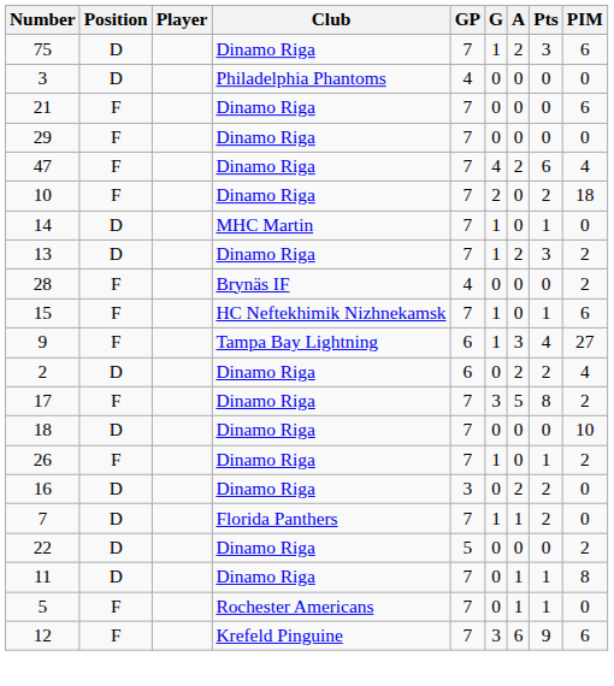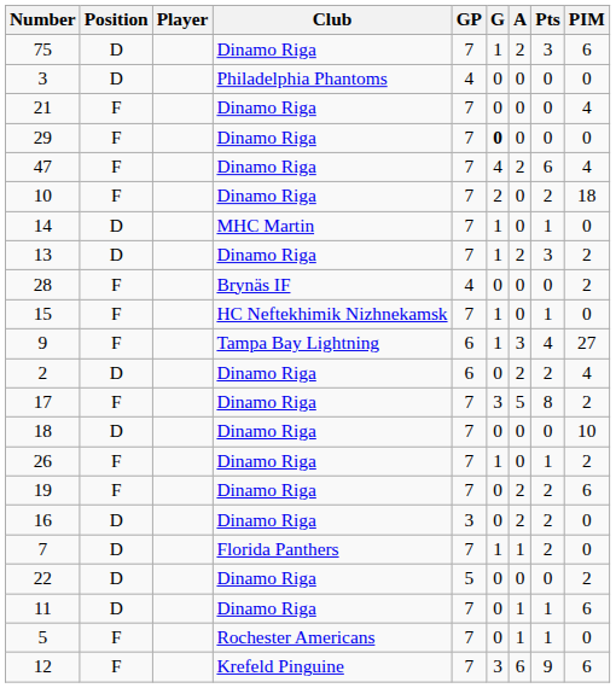21 | PIM: 6 -> 4
29 | G: normal -> bold
15 | PIM: 6 -> 0
+ row: 19 | F | Dinamo Riga | 7 | 0 | 2 | 2 | 6
11 | PIM: 8 -> 6
